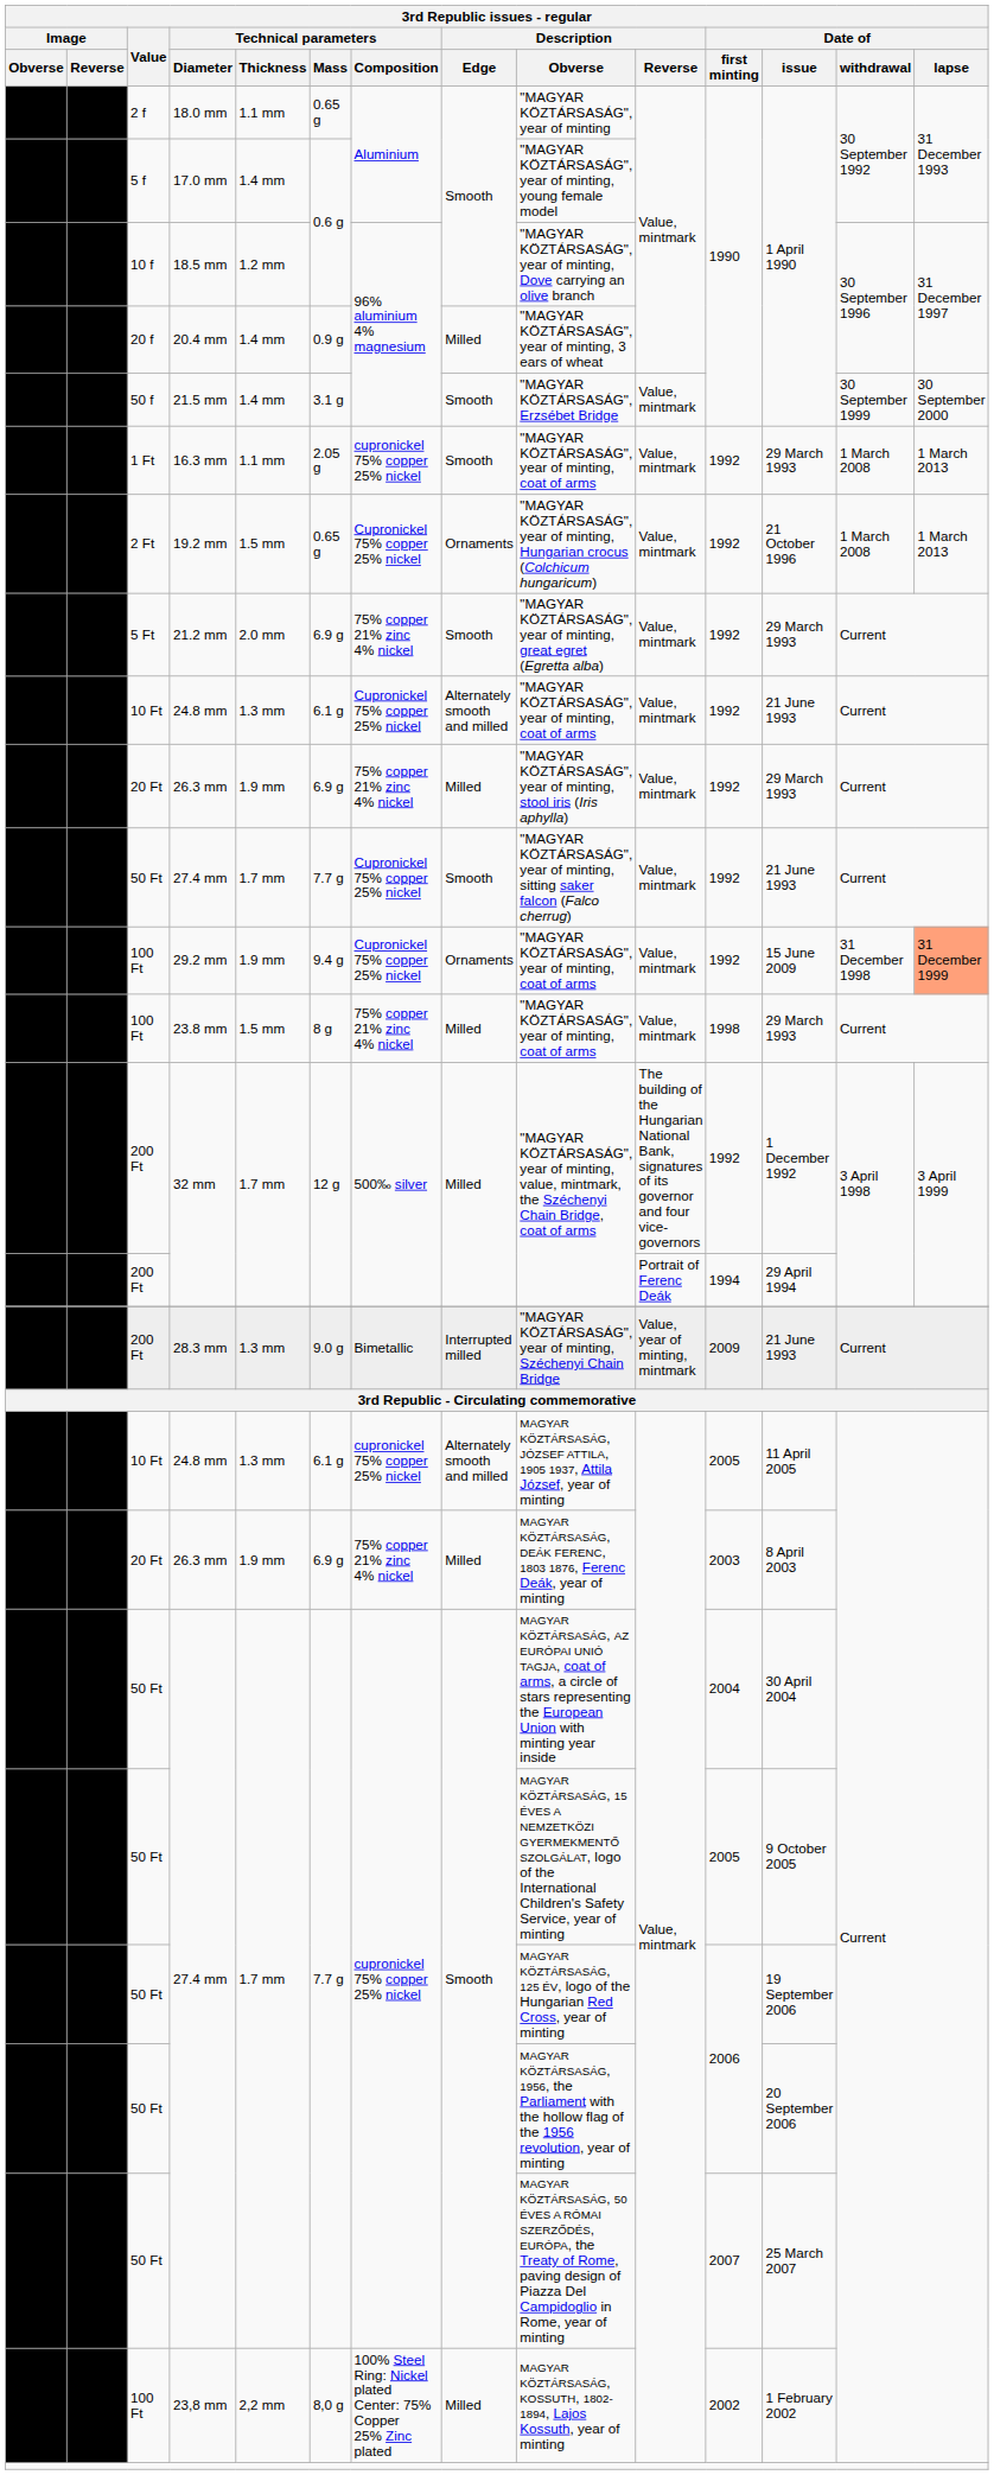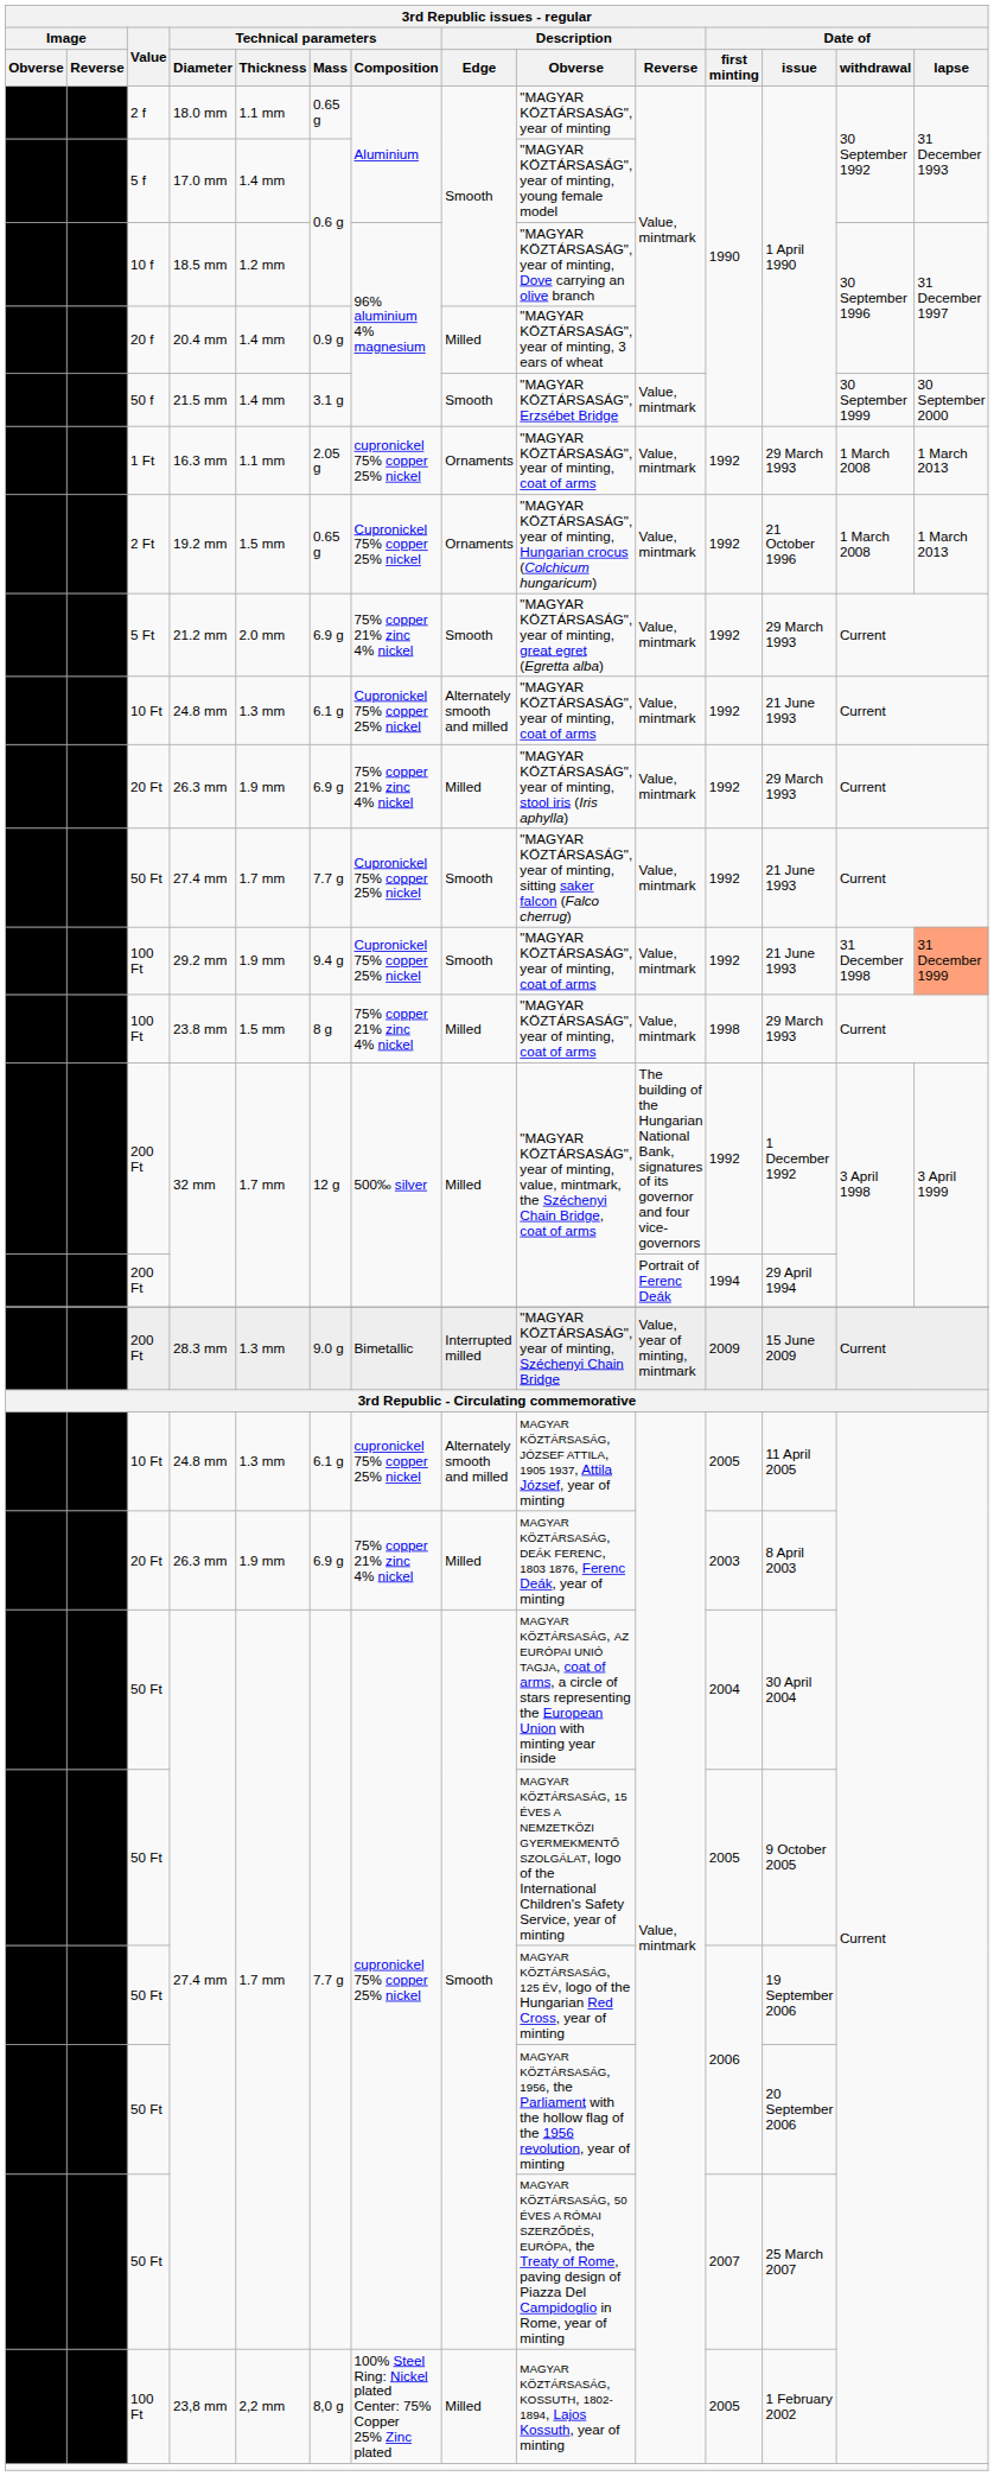16.3 mm | Description / Edge: Smooth -> Ornaments
29.2 mm | Description / Edge: Ornaments -> Smooth
29.2 mm | Date of / issue: 15 June 2009 -> 21 June 1993
28.3 mm | Date of / issue: 21 June 1993 -> 15 June 2009
23,8 mm | Date of / first minting: 2002 -> 2005
